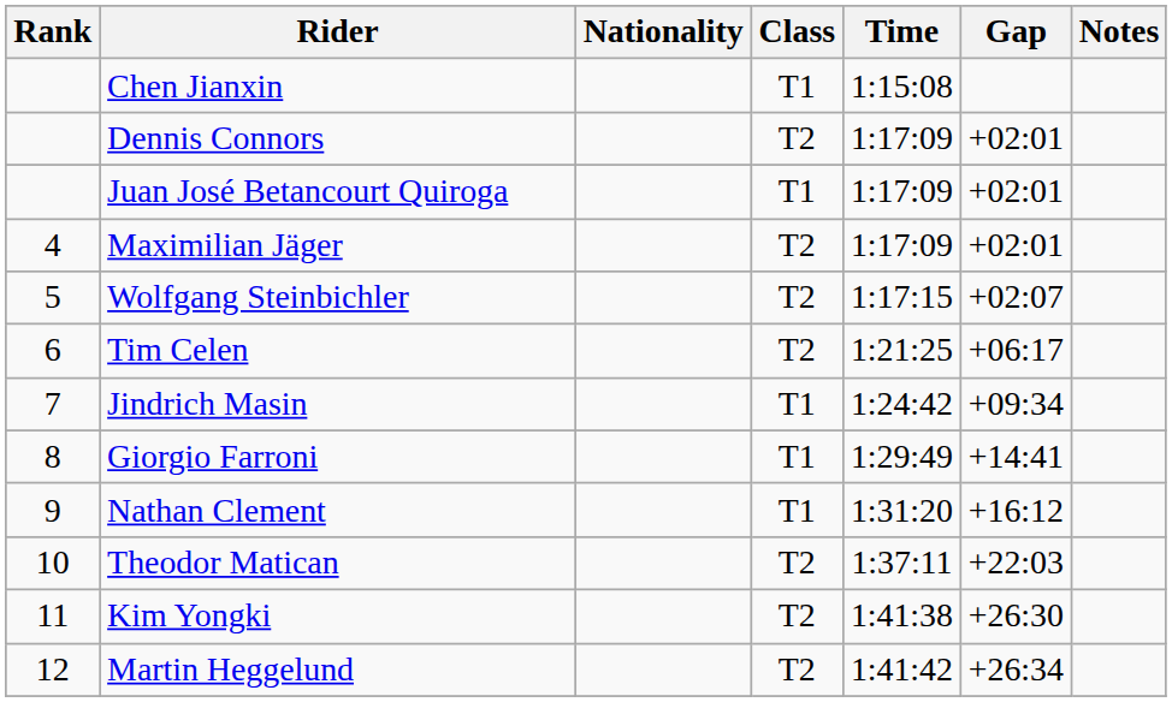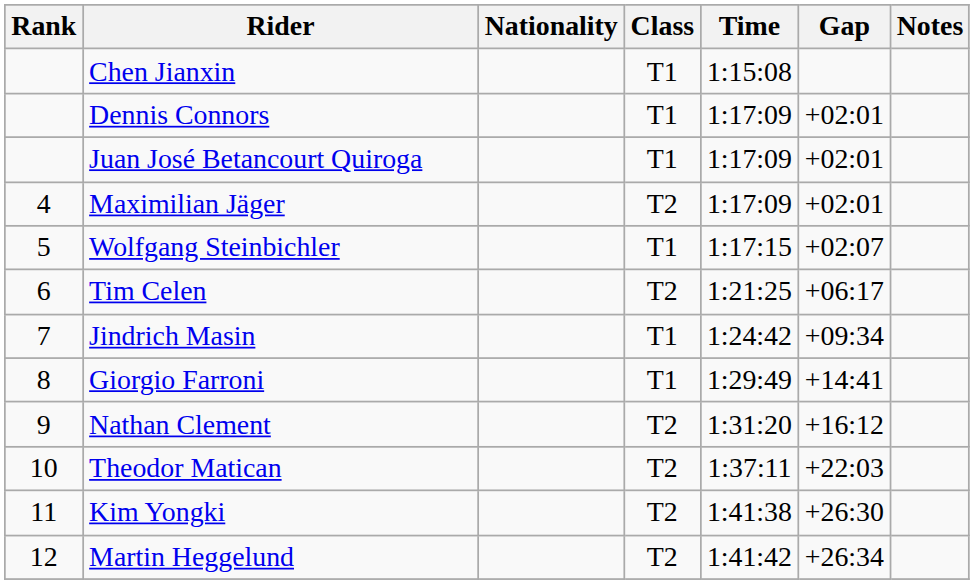Dennis Connors | Class: T2 -> T1
Wolfgang Steinbichler | Class: T2 -> T1
Nathan Clement | Class: T1 -> T2
